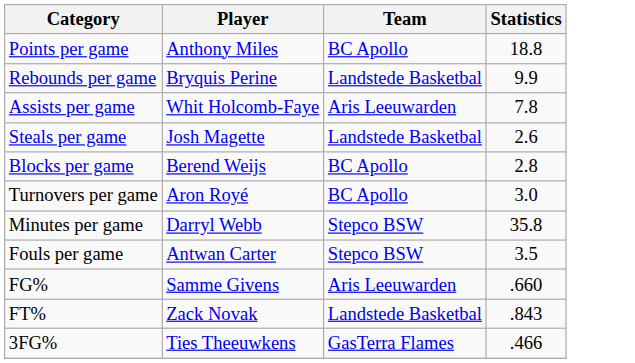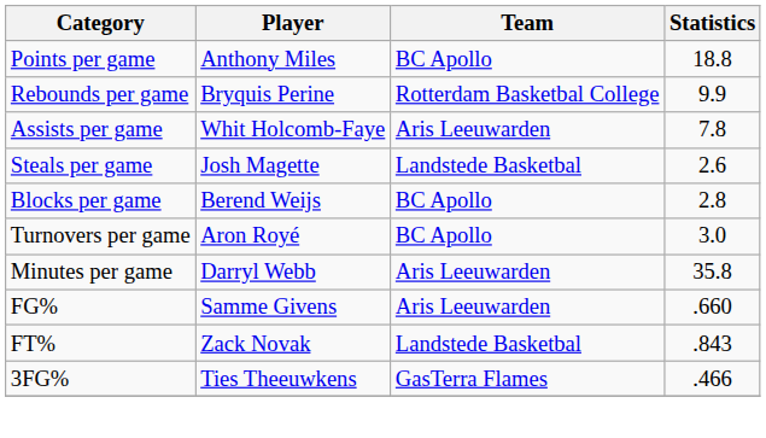Rebounds per game | Team: Landstede Basketbal -> Rotterdam Basketbal College
Minutes per game | Team: Stepco BSW -> Aris Leeuwarden
- row: Fouls per game | Antwan Carter | Stepco BSW | 3.5
